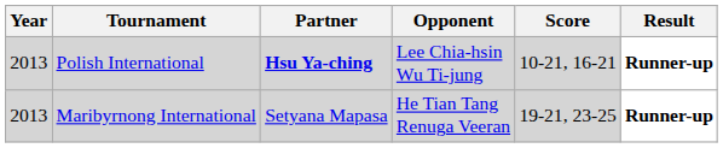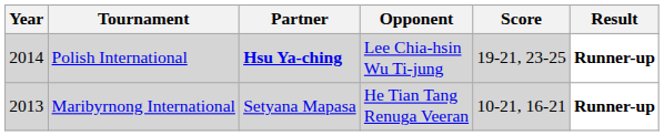Polish International | Year: 2013 -> 2014
Polish International | Score: 10-21, 16-21 -> 19-21, 23-25
Maribyrnong International | Score: 19-21, 23-25 -> 10-21, 16-21
